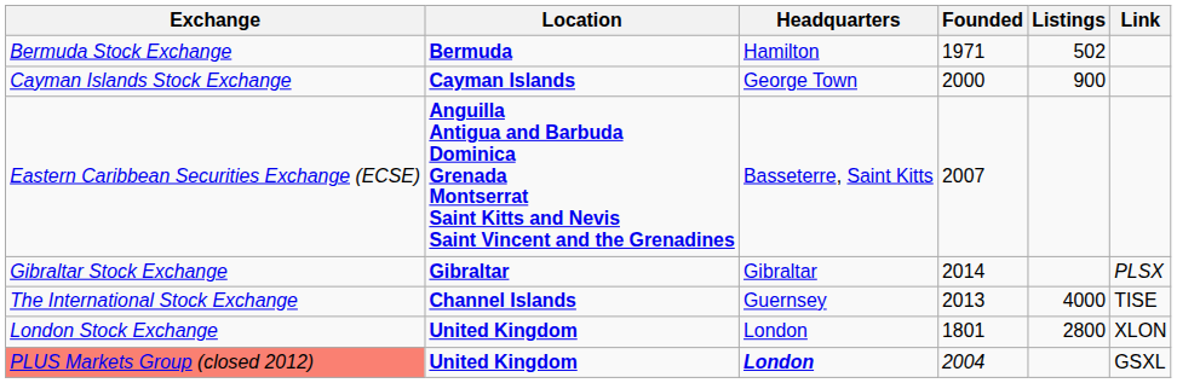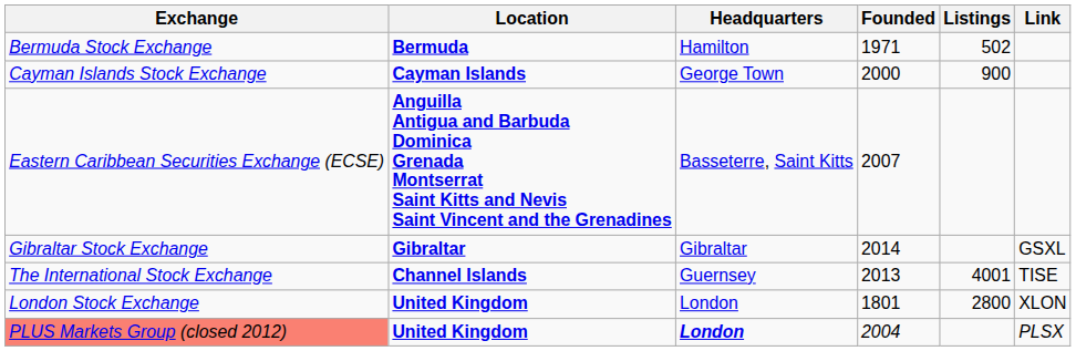Gibraltar Stock Exchange | Link: PLSX -> GSXL
The International Stock Exchange | Listings: 4000 -> 4001
PLUS Markets Group (closed 2012) | Link: GSXL -> PLSX
